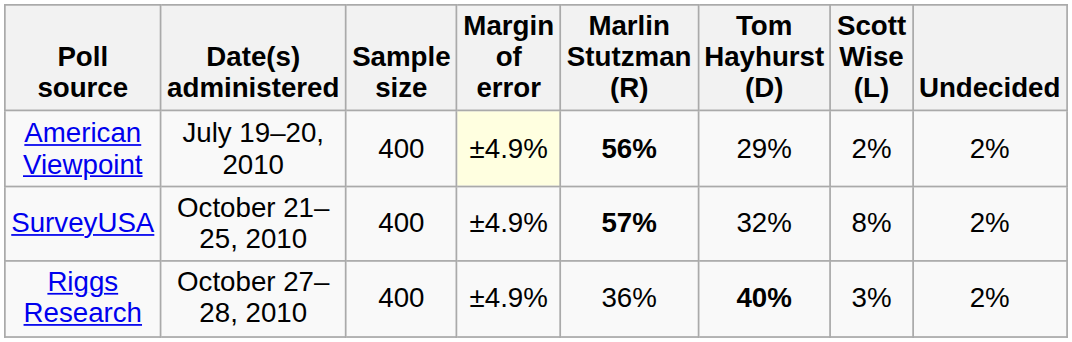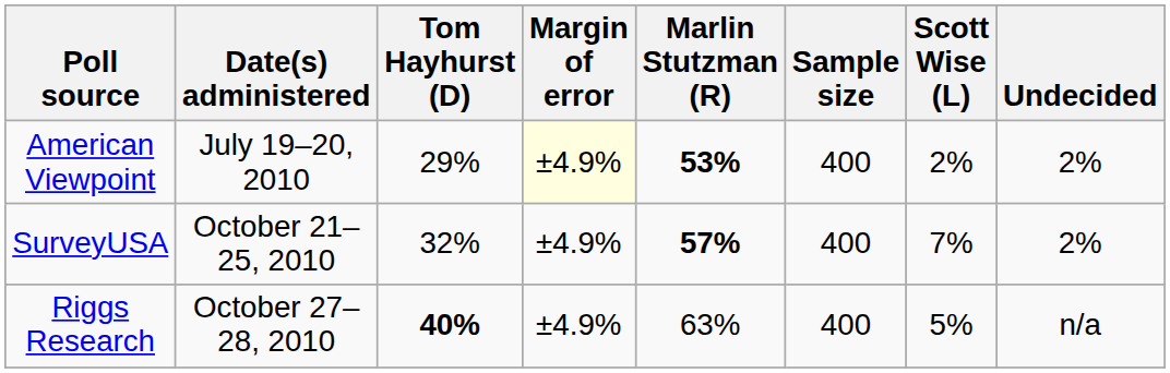columns swapped: Sample size <-> Tom Hayhurst (D)
American Viewpoint | Marlin Stutzman (R): 56% -> 53%
SurveyUSA | Scott Wise (L): 8% -> 7%
Riggs Research | Marlin Stutzman (R): 36% -> 63%
Riggs Research | Scott Wise (L): 3% -> 5%
Riggs Research | Undecided: 2% -> n/a
